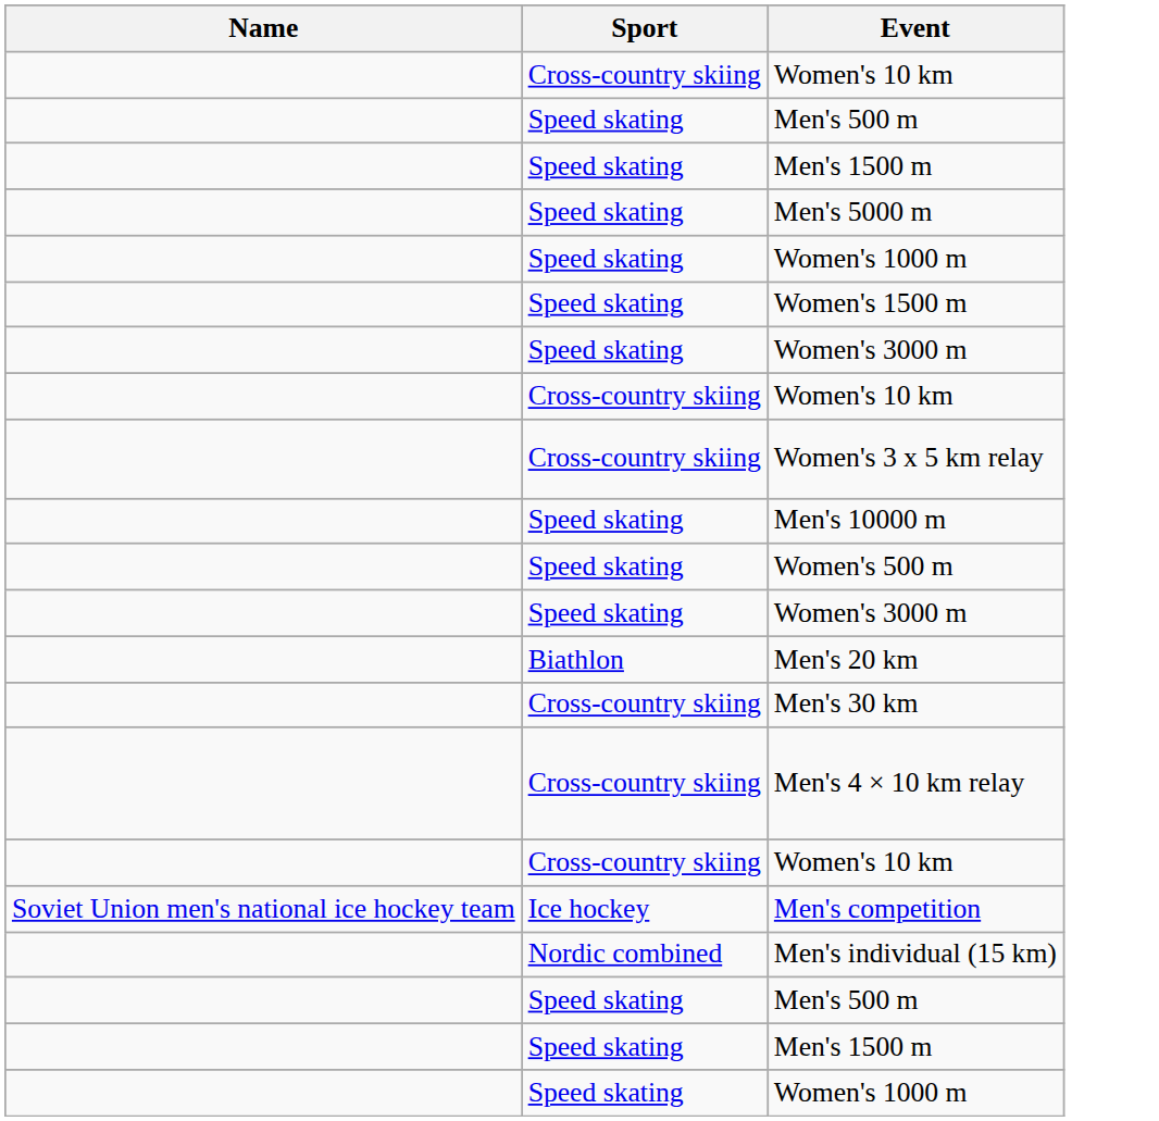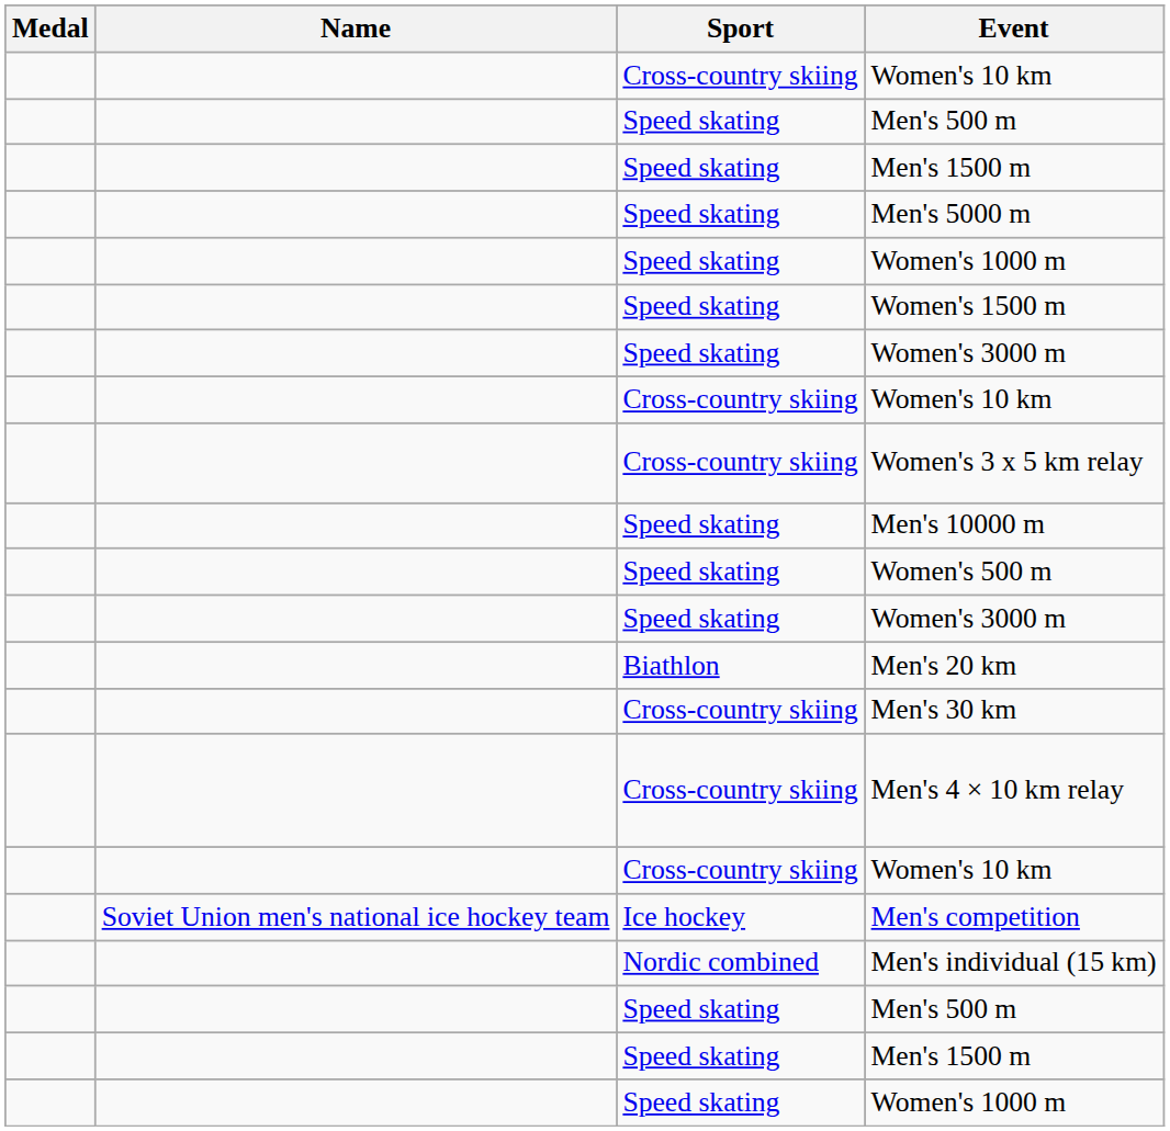+ column: Medal
